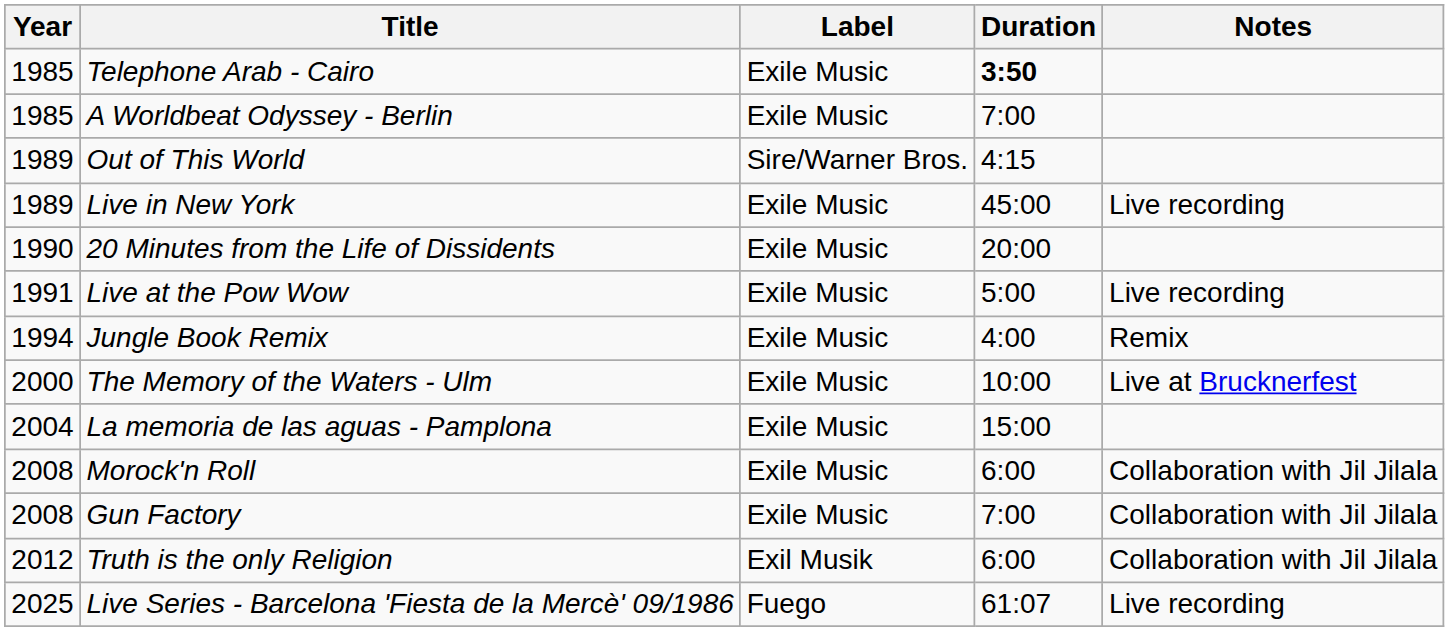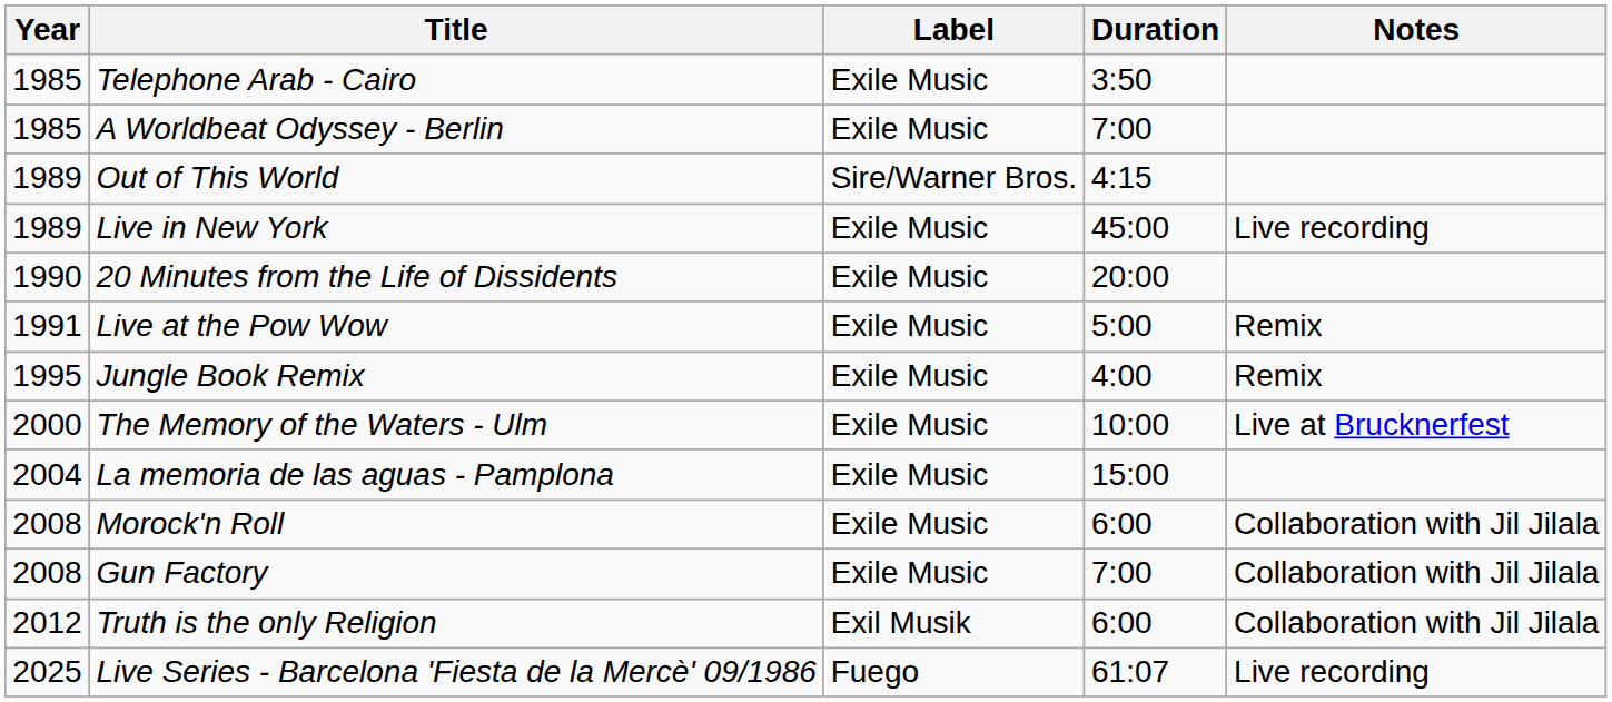Telephone Arab - Cairo | Duration: bold -> normal
Live at the Pow Wow | Notes: Live recording -> Remix
Jungle Book Remix | Year: 1994 -> 1995
